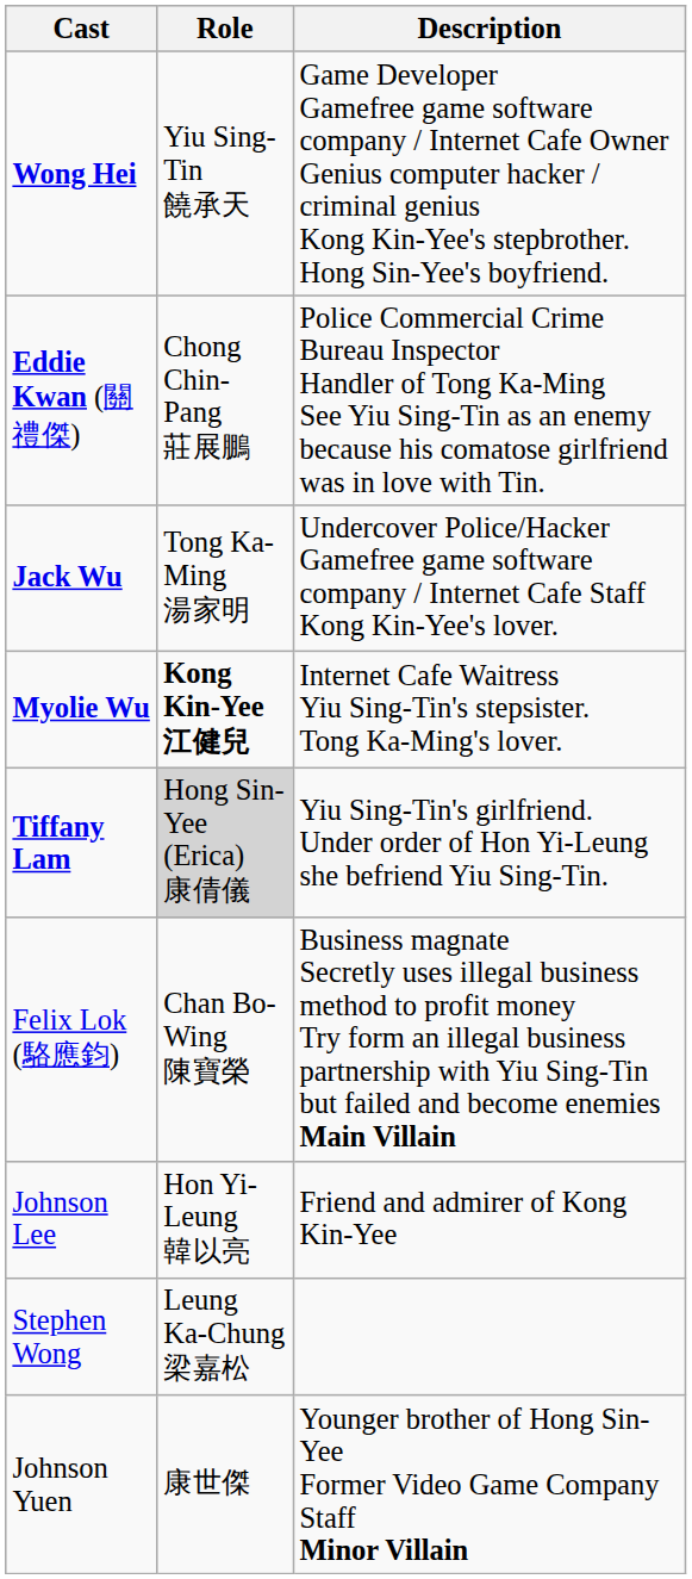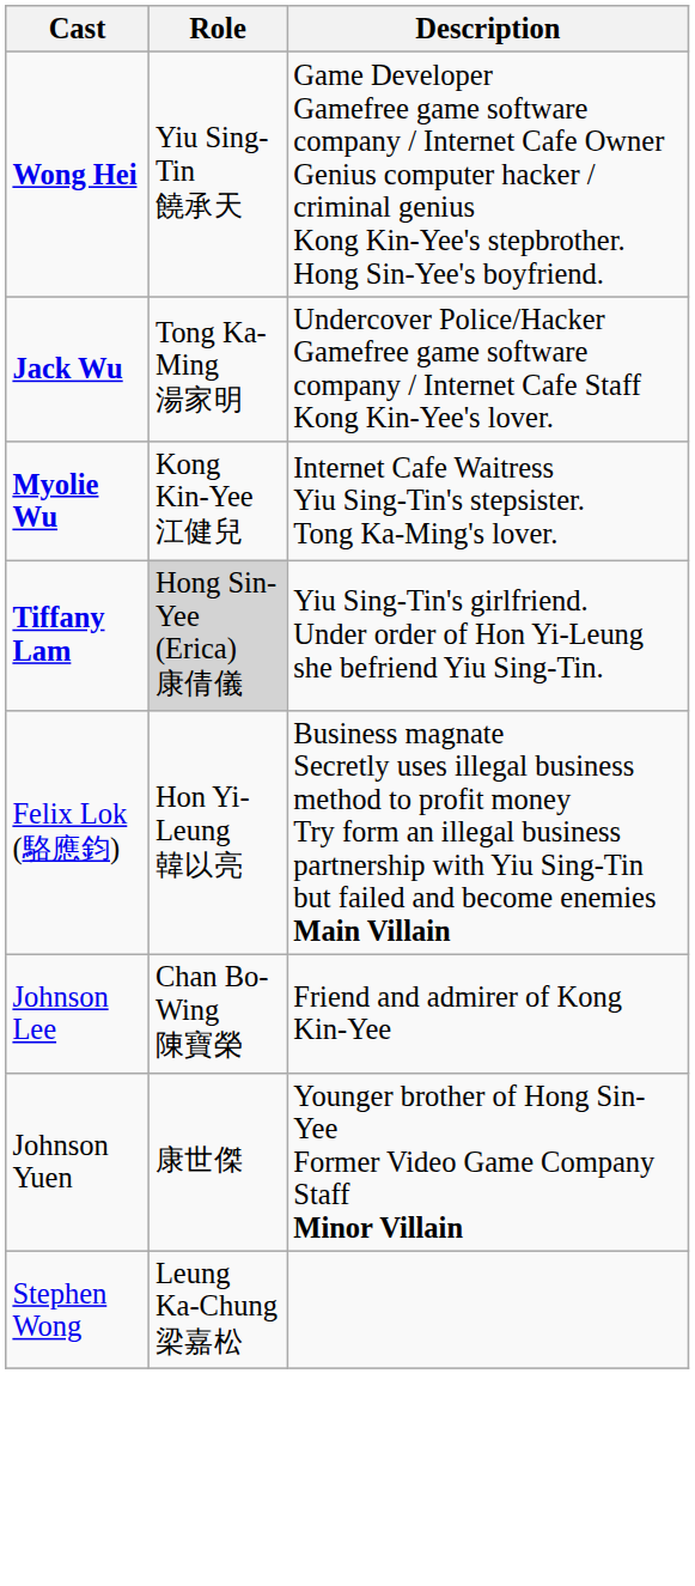- row: Eddie Kwan (關禮傑) | Chong Chin-Pang 莊展鵬 | Police Commercial Crime Bureau Inspector Handler of Tong Ka-Ming See Yiu Sing-Tin as an enemy because his comatose girlfriend was in love with Tin.
Myolie Wu | Role: bold -> normal
Felix Lok (駱應鈞) | Role: Chan Bo-Wing 陳寶榮 -> Hon Yi-Leung 韓以亮
Johnson Lee | Role: Hon Yi-Leung 韓以亮 -> Chan Bo-Wing 陳寶榮
rows swapped: Johnson Yuen <-> Stephen Wong
